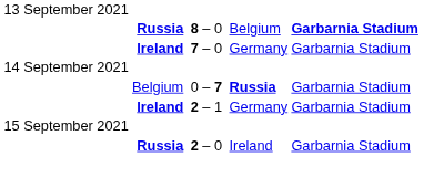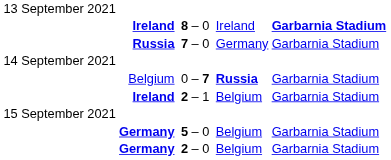8 – 0 | column 2: Russia -> Ireland
8 – 0 | column 6: Belgium -> Ireland
7 – 0 | column 2: Ireland -> Russia
2 – 1 | column 6: Germany -> Belgium
+ row: Germany | 5 – 0 | Belgium | Garbarnia Stadium
2 – 0 | column 2: Russia -> Germany
2 – 0 | column 6: Ireland -> Belgium
